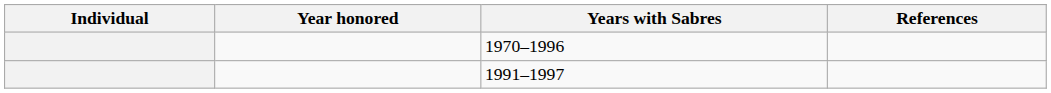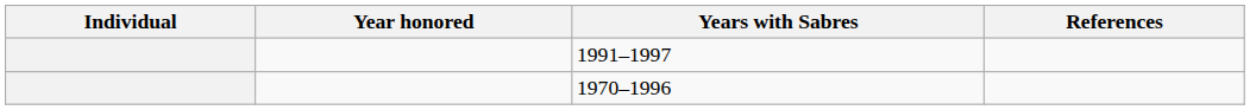rows swapped: 1970–1996 <-> 1991–1997
